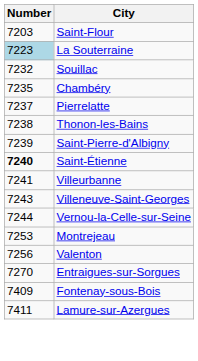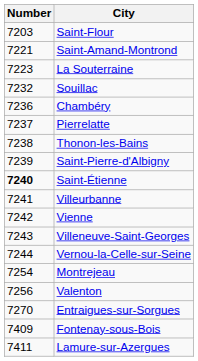+ row: 7221 | Saint-Amand-Montrond
La Souterraine | Number: lightblue background -> no background
Chambéry | Number: 7235 -> 7236
+ row: 7242 | Vienne
Montrejeau | Number: 7253 -> 7254
